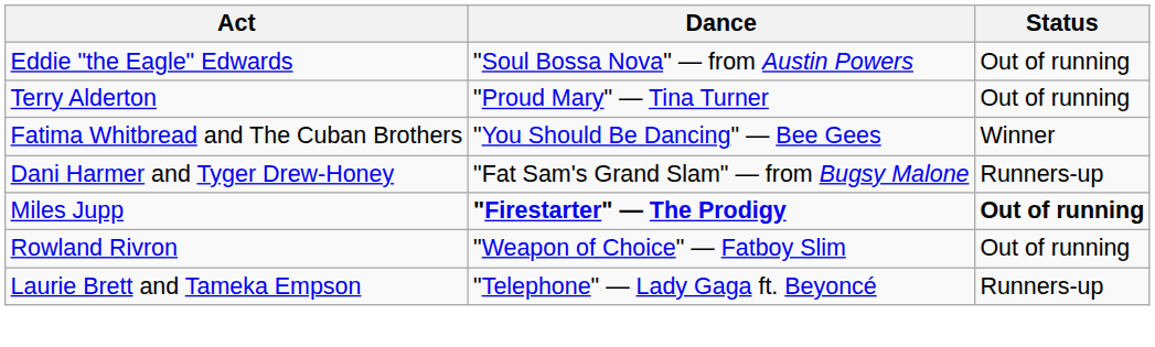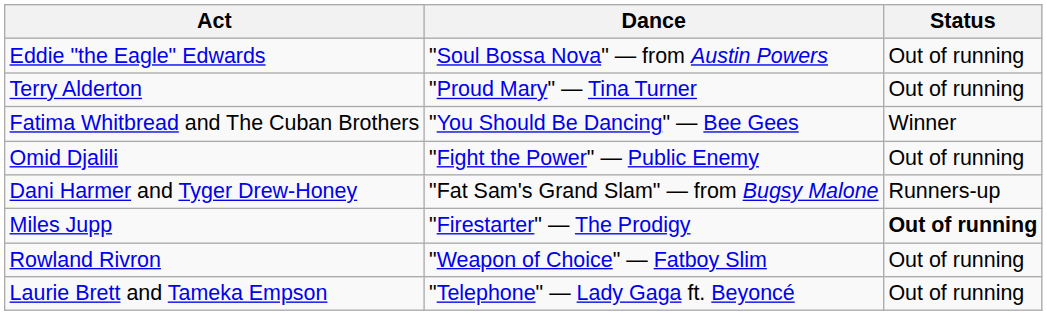+ row: Omid Djalili | "Fight the Power" — Public Enemy | Out of running
Miles Jupp | Dance: bold -> normal
Laurie Brett and Tameka Empson | Status: Runners-up -> Out of running
